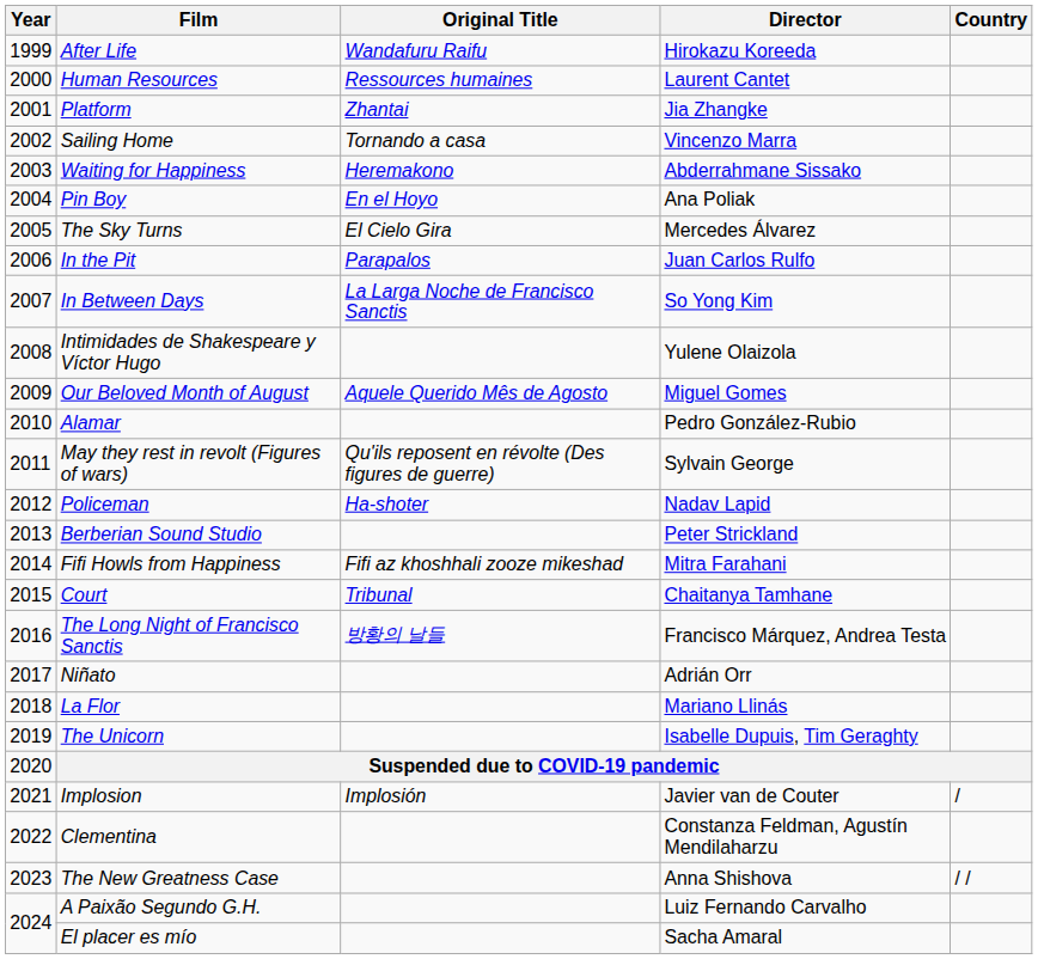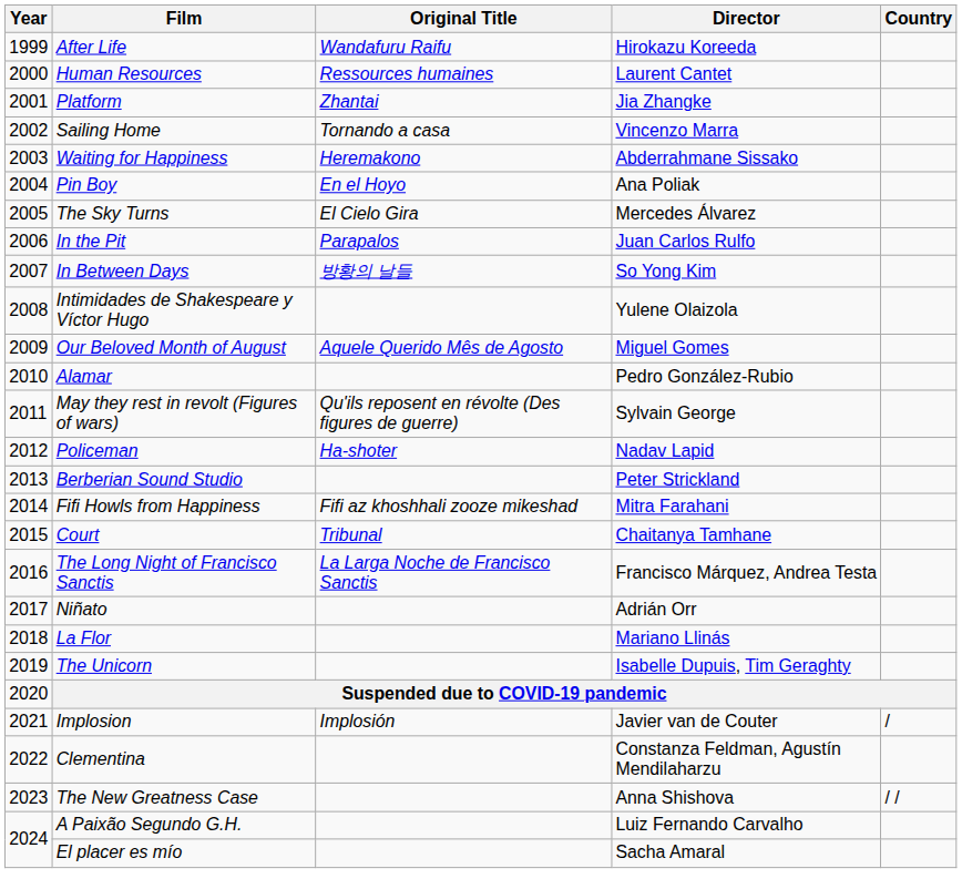In Between Days | Original Title: La Larga Noche de Francisco Sanctis -> 방황의 날들
The Long Night of Francisco Sanctis | Original Title: 방황의 날들 -> La Larga Noche de Francisco Sanctis
